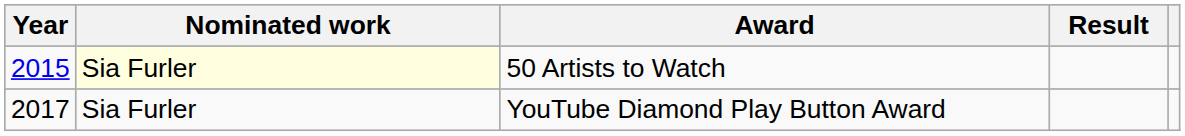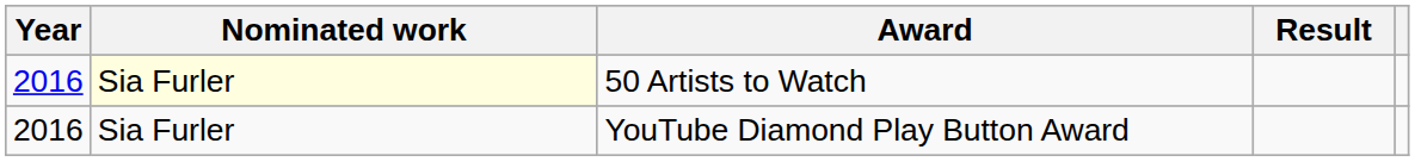50 Artists to Watch | Year: 2015 -> 2016
YouTube Diamond Play Button Award | Year: 2017 -> 2016
